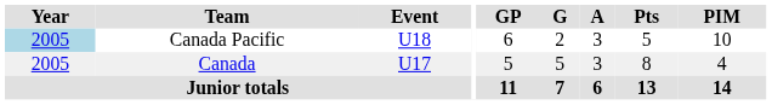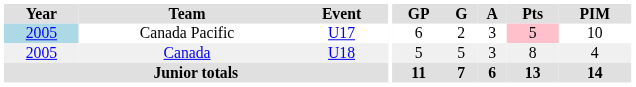Canada Pacific | Event: U18 -> U17
Canada Pacific | Pts: no background -> pink background
Canada | Event: U17 -> U18
